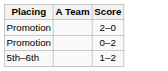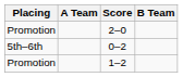+ column: B Team
0–2 | Placing: Promotion -> 5th–6th
1–2 | Placing: 5th–6th -> Promotion
